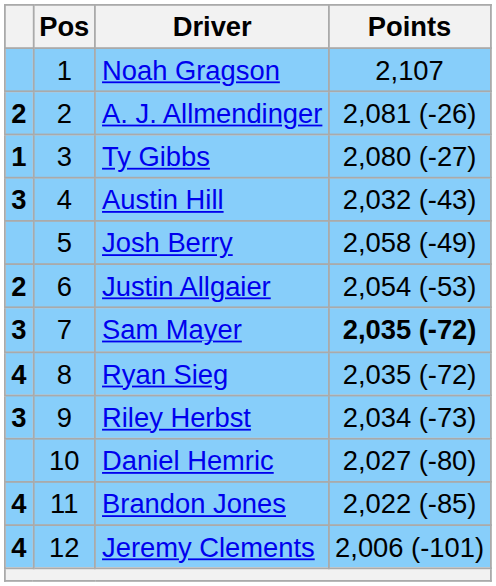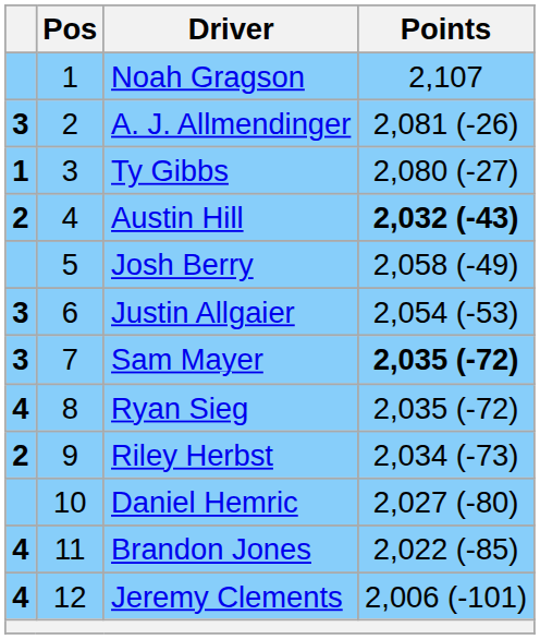A. J. Allmendinger | column 1: 2 -> 3
Austin Hill | column 1: 3 -> 2
Austin Hill | Points: normal -> bold
Justin Allgaier | column 1: 2 -> 3
Riley Herbst | column 1: 3 -> 2
